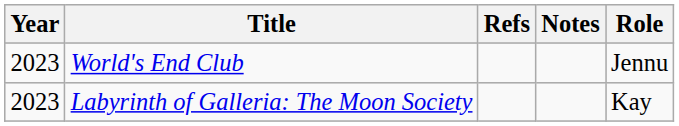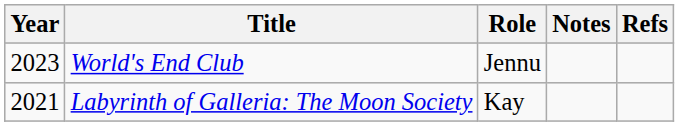columns swapped: Role <-> Refs
Labyrinth of Galleria: The Moon Society | Year: 2023 -> 2021
